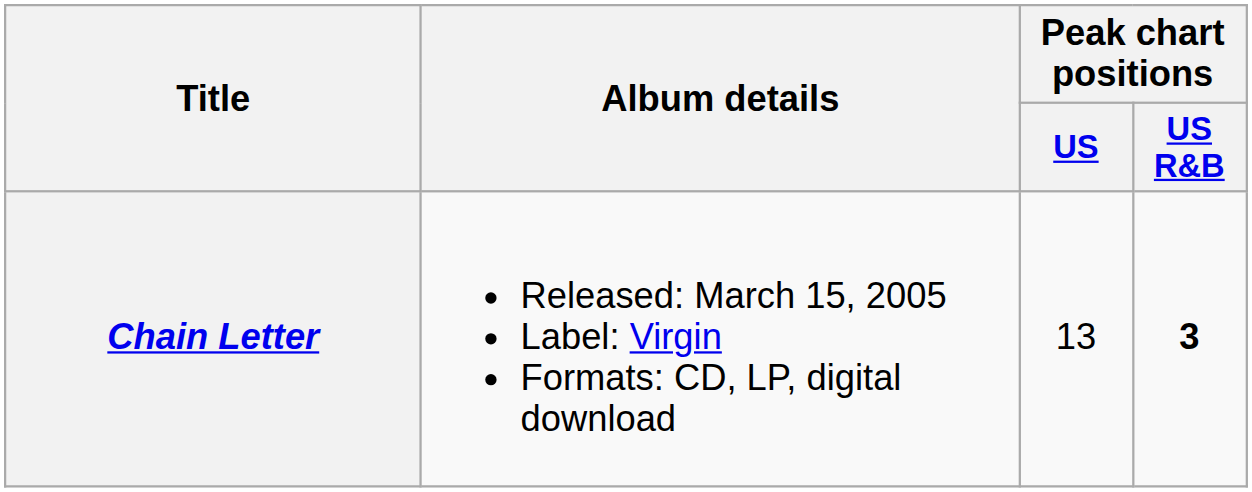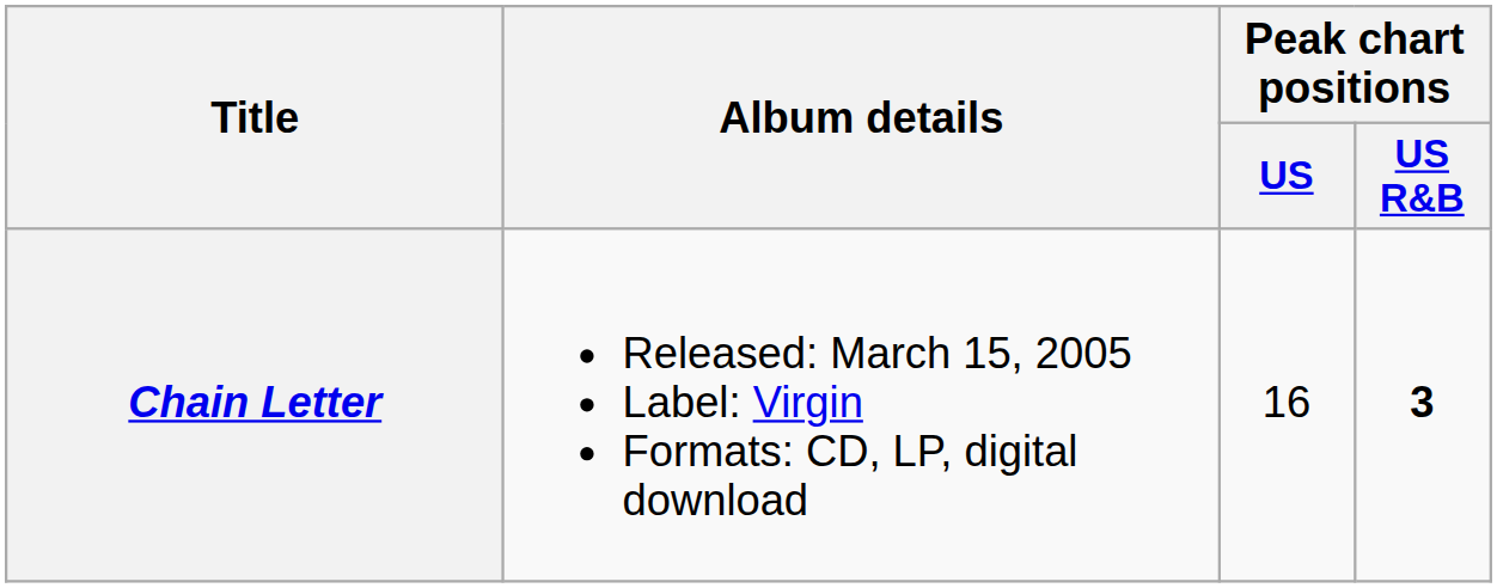Chain Letter | Peak chart positions / US: 13 -> 16
